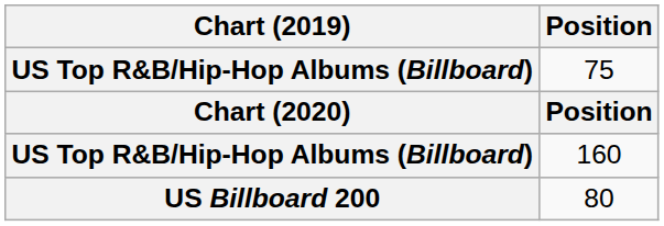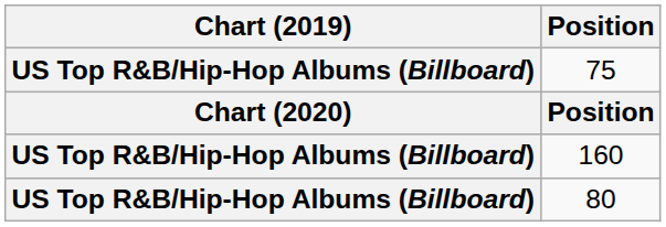80 | Chart (2019): US Billboard 200 -> US Top R&B/Hip-Hop Albums (Billboard)
